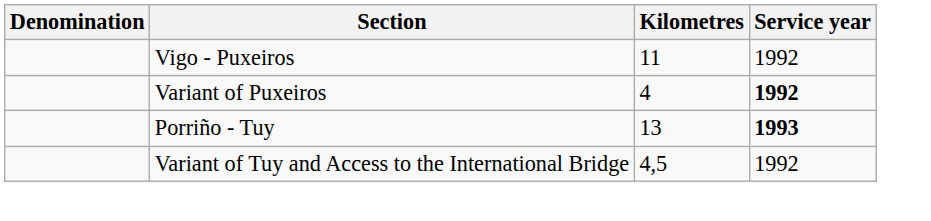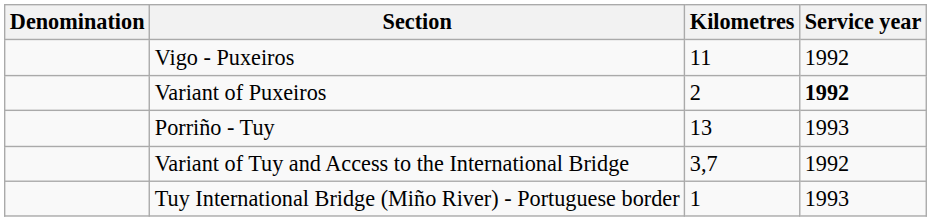Variant of Puxeiros | Kilometres: 4 -> 2
Porriño - Tuy | Service year: bold -> normal
Variant of Tuy and Access to the International Bridge | Kilometres: 4,5 -> 3,7
+ row: Tuy International Bridge (Miño River) - Portuguese border | 1 | 1993
